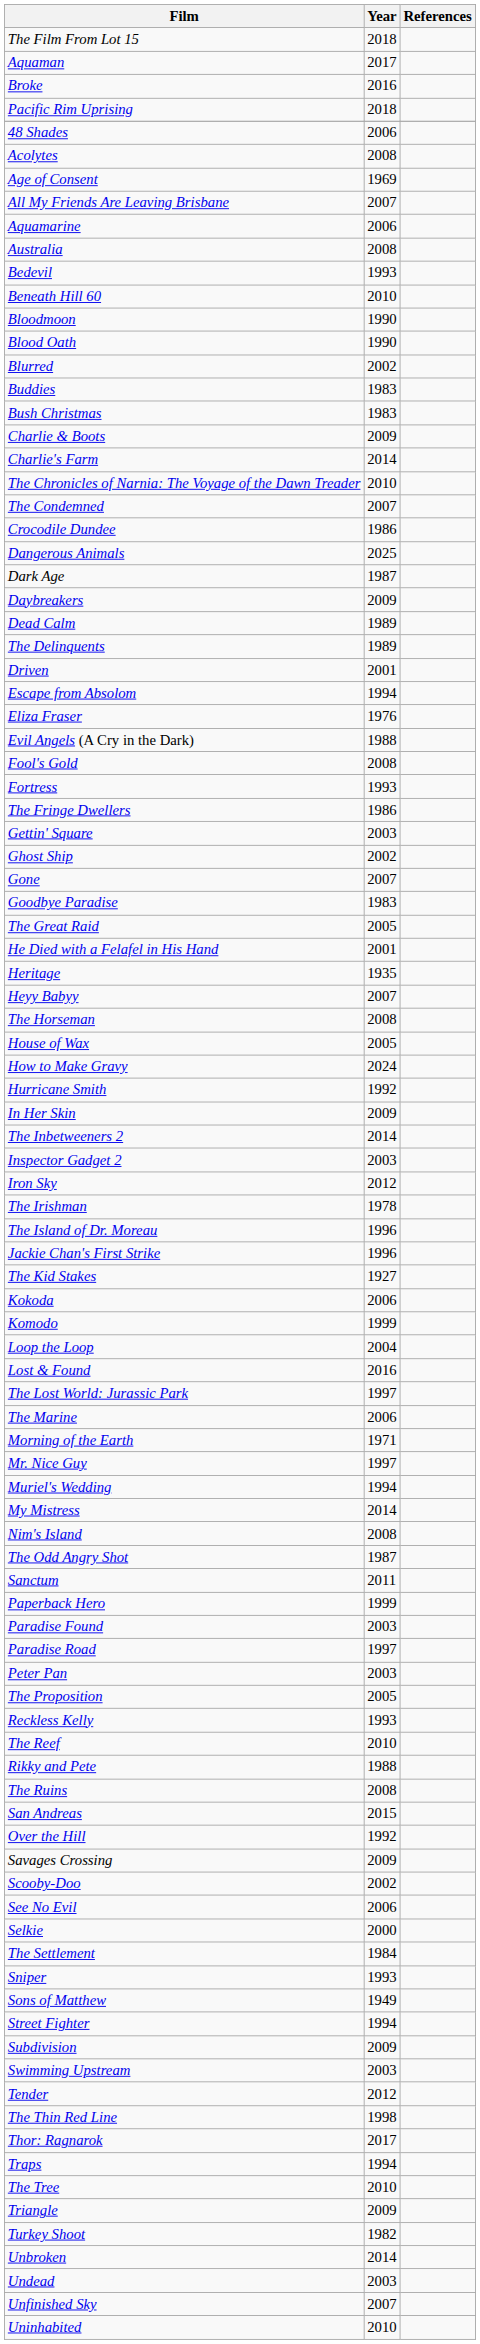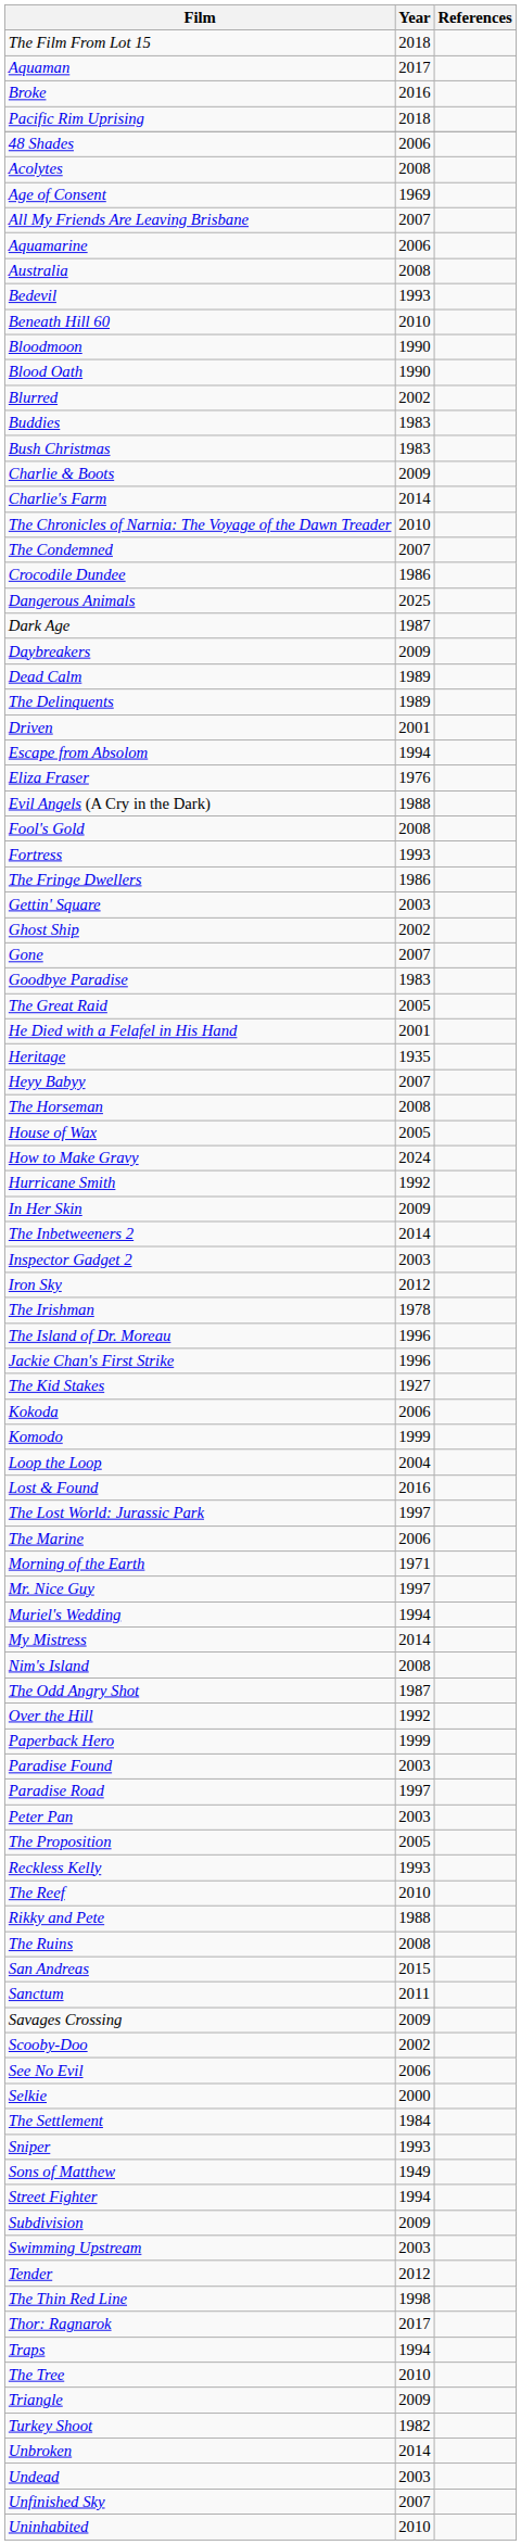rows swapped: Over the Hill <-> Sanctum
